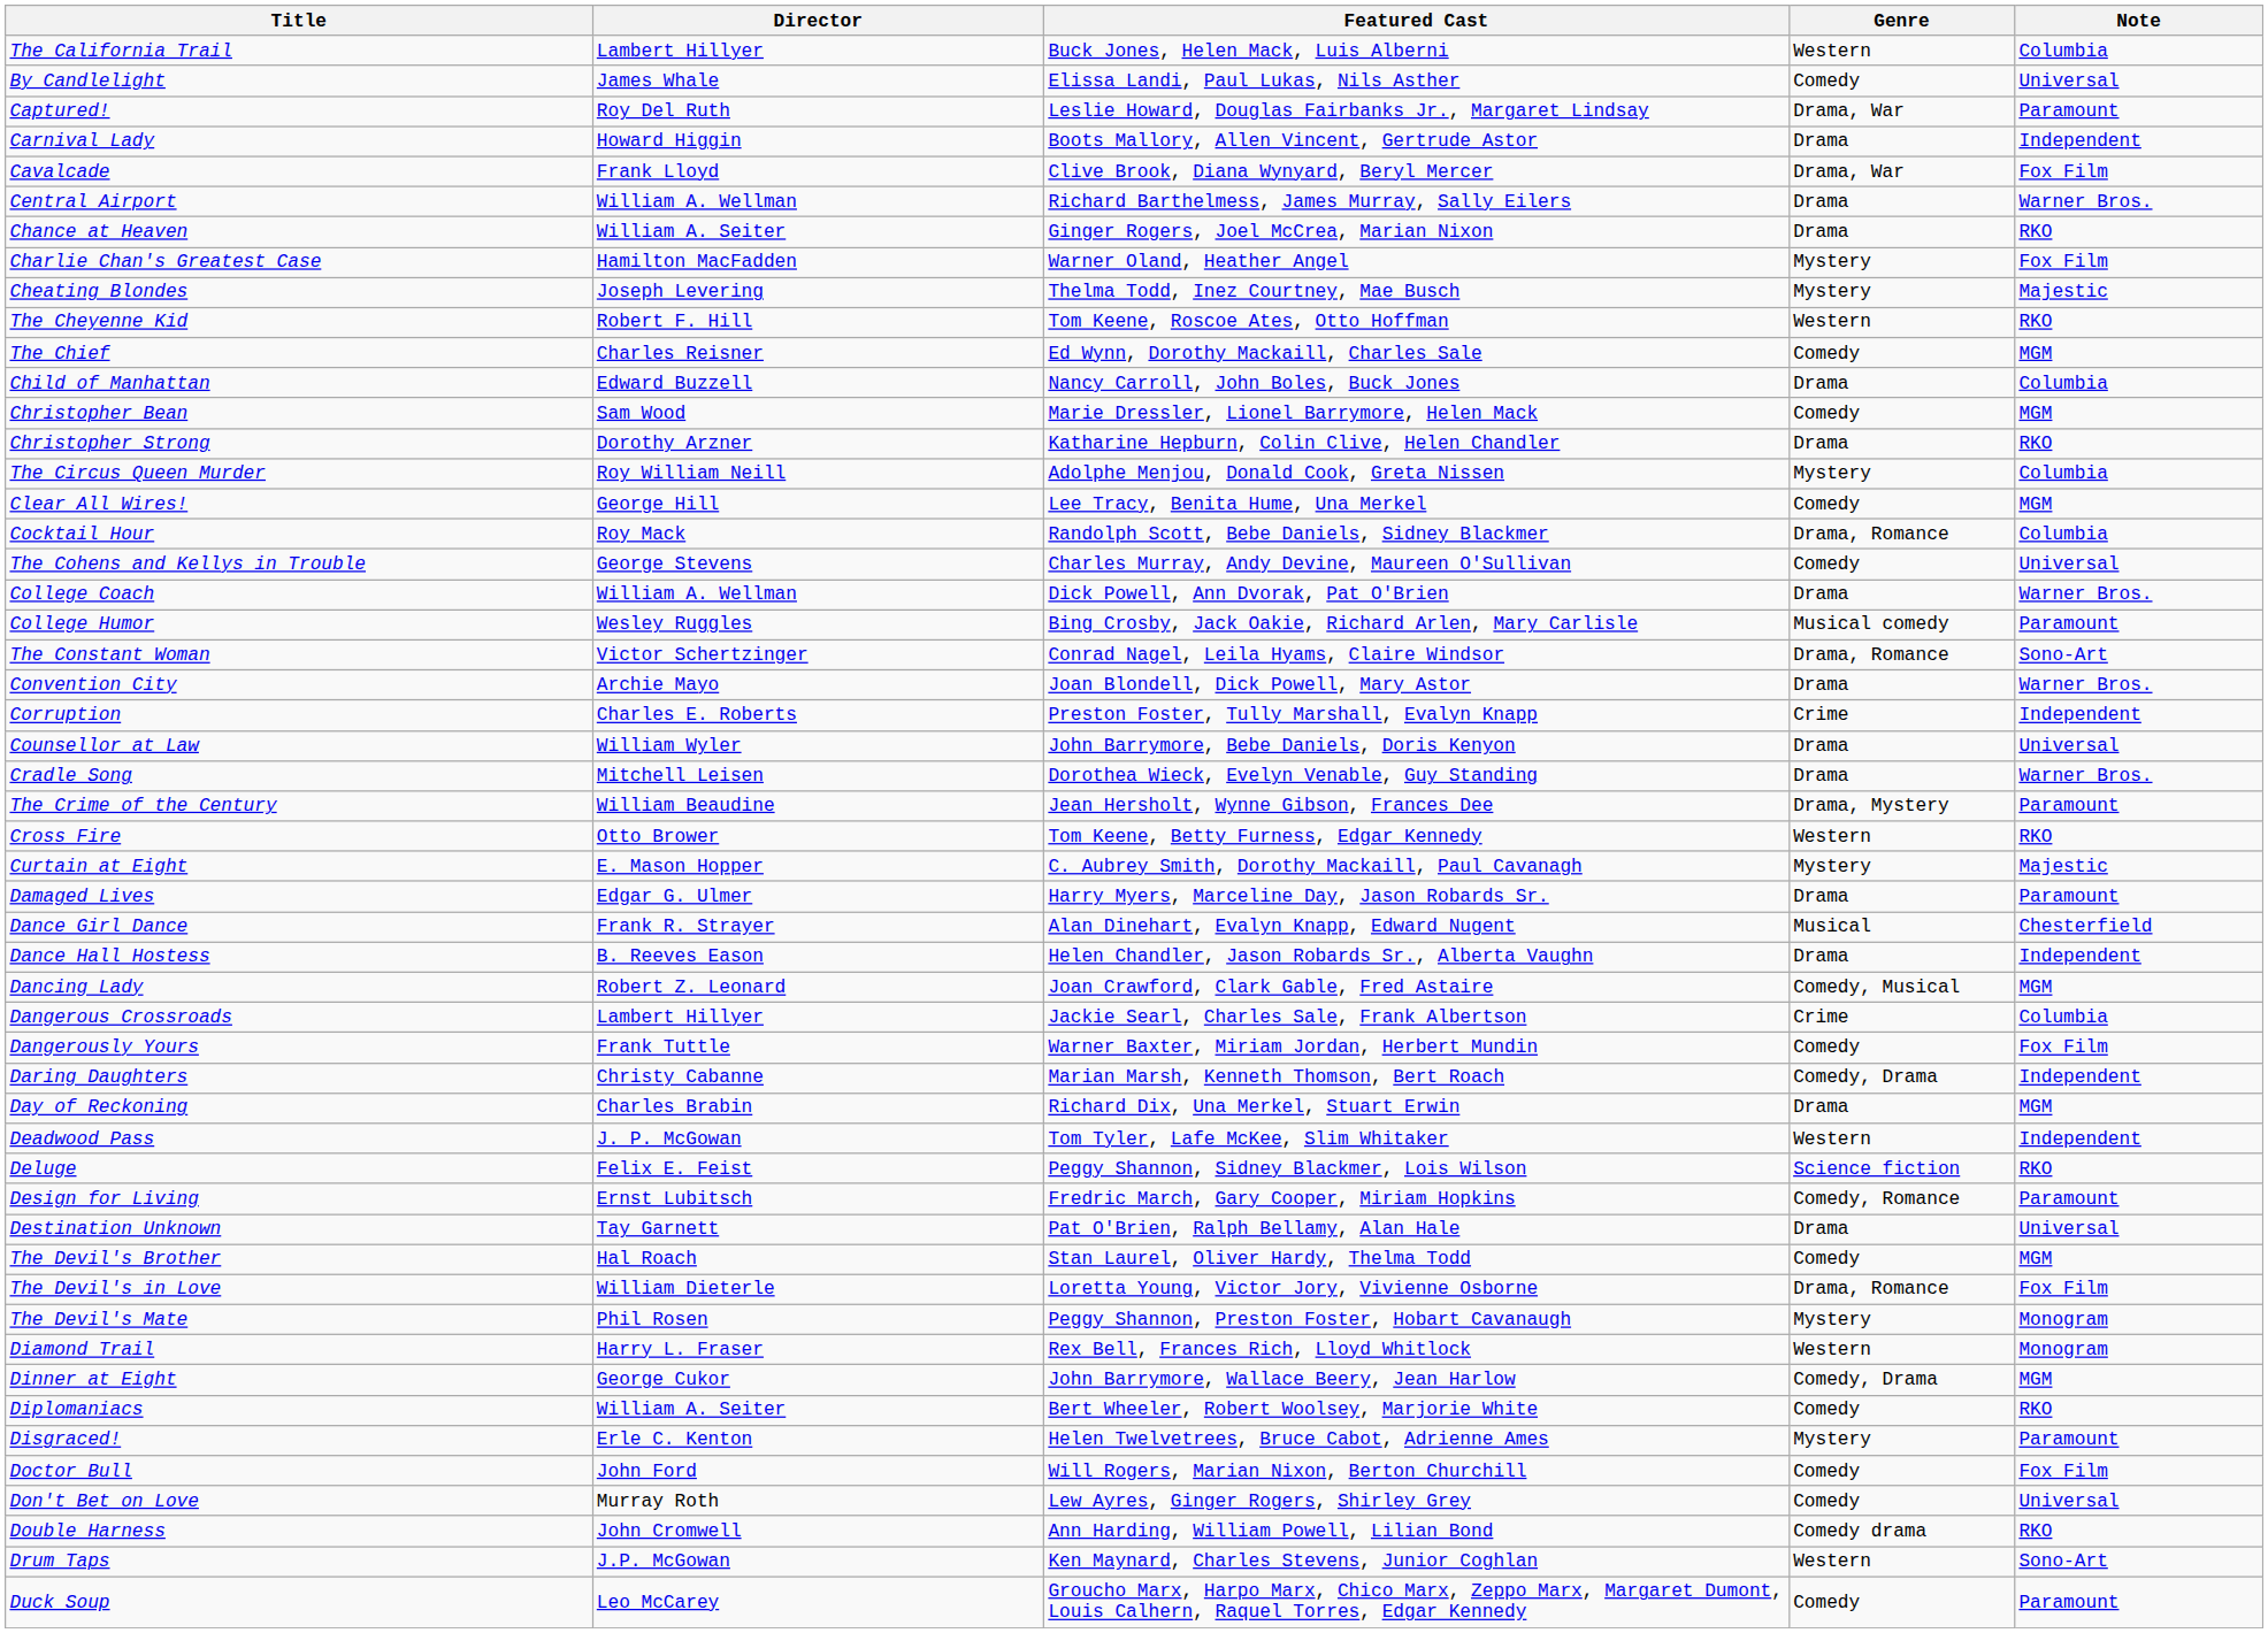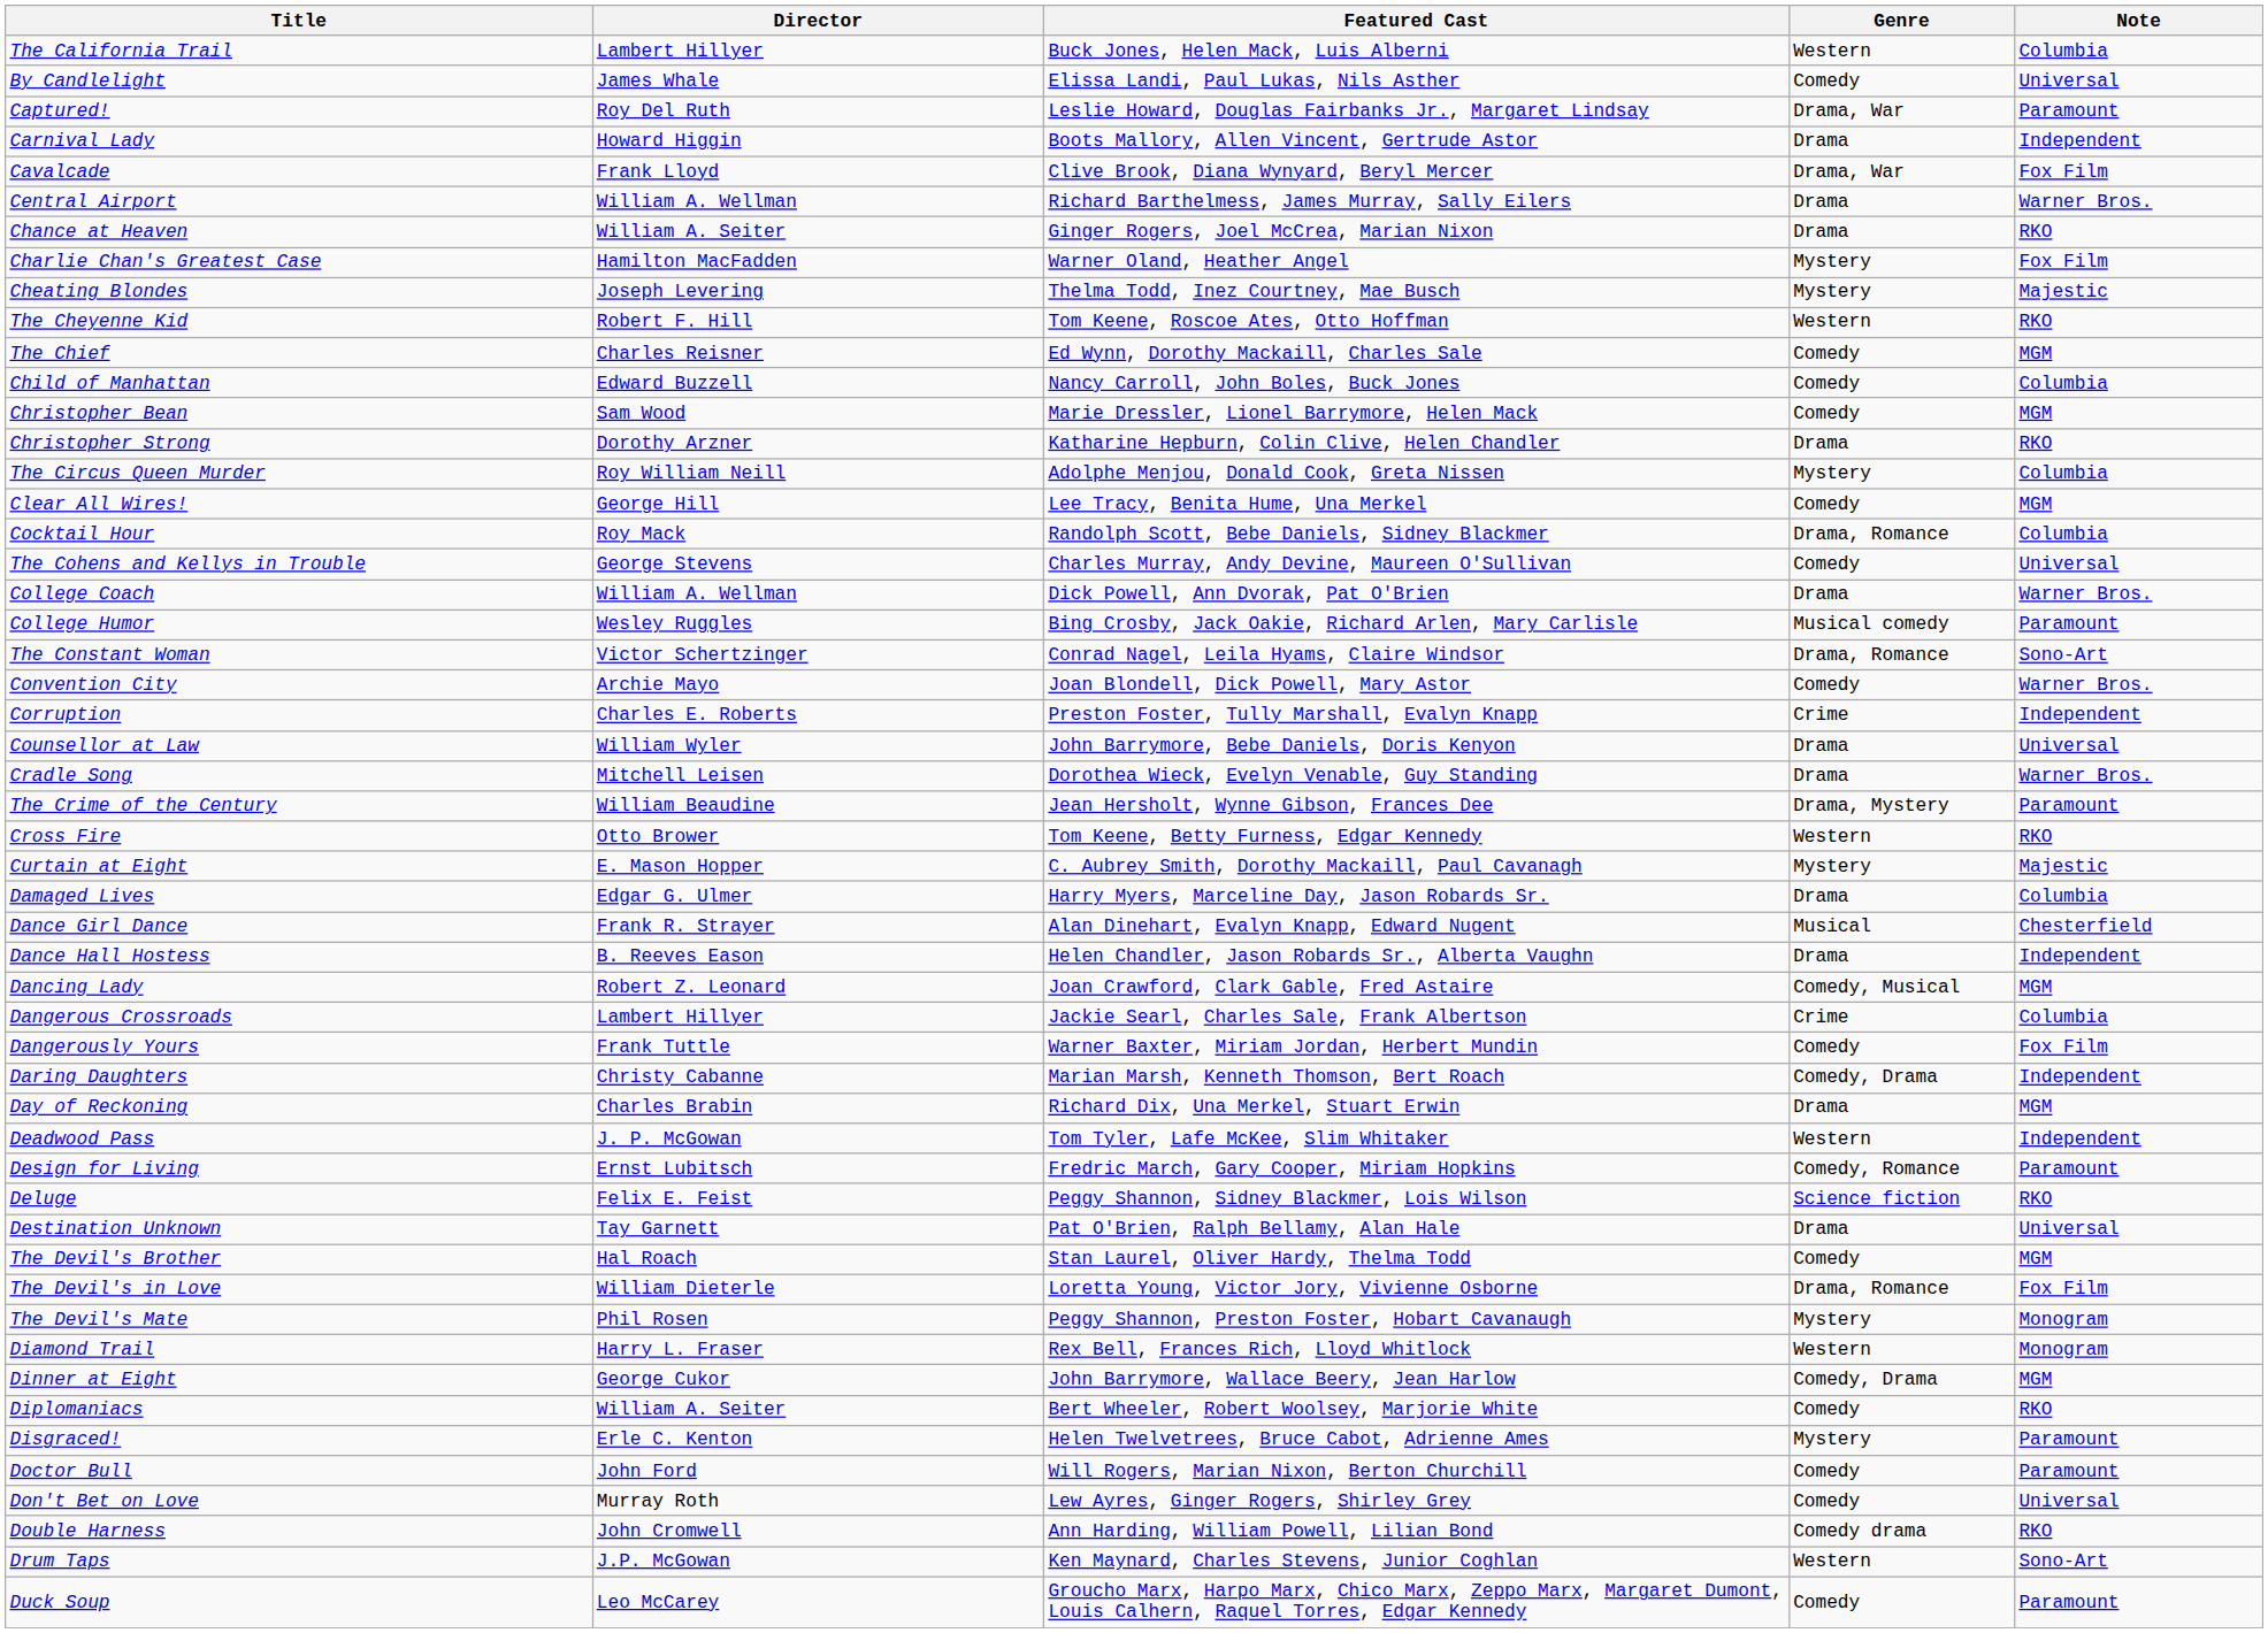Child of Manhattan | Genre: Drama -> Comedy
Convention City | Genre: Drama -> Comedy
Damaged Lives | Note: Paramount -> Columbia
rows swapped: Deluge <-> Design for Living
Doctor Bull | Note: Fox Film -> Paramount
